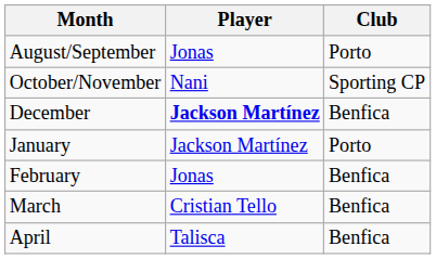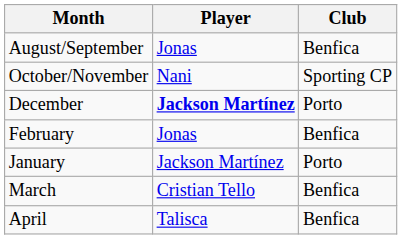August/September | Club: Porto -> Benfica
December | Club: Benfica -> Porto
rows swapped: January <-> February
